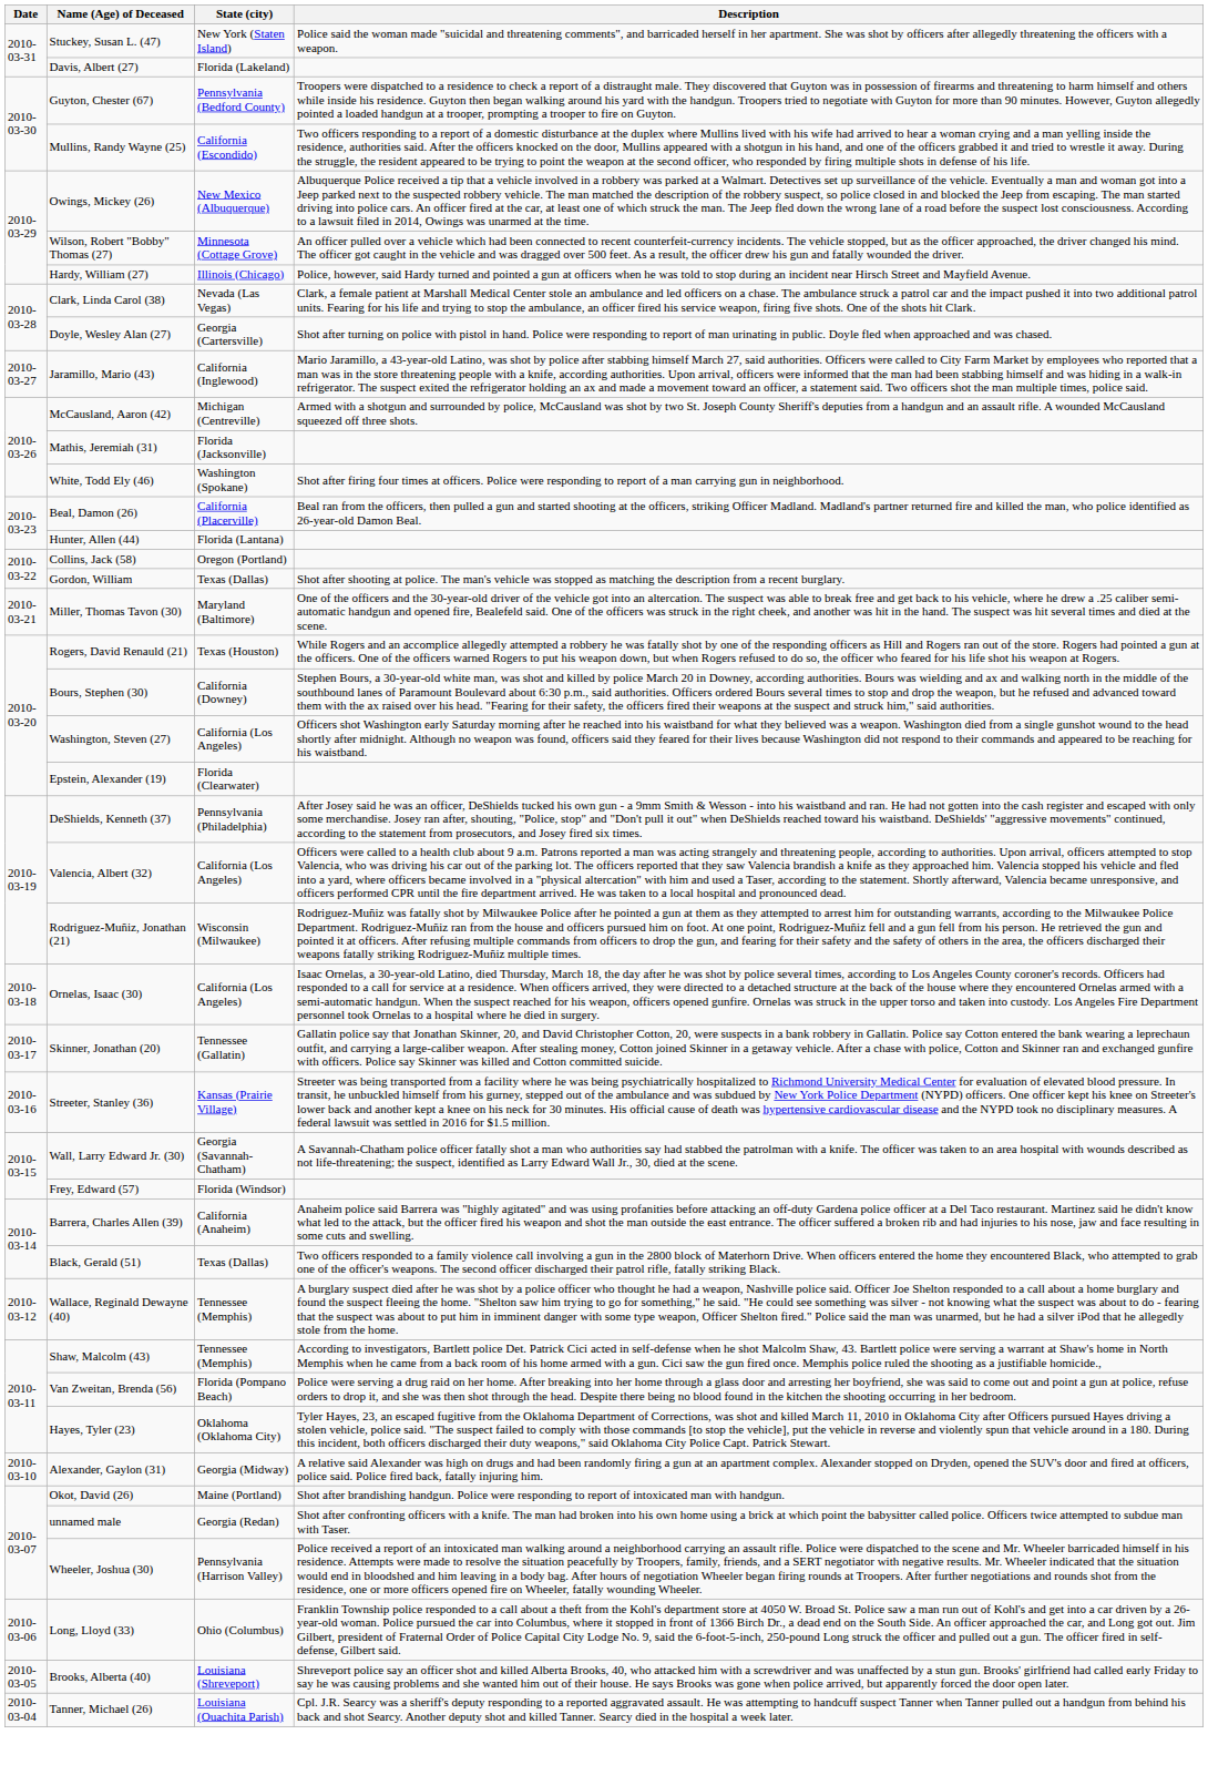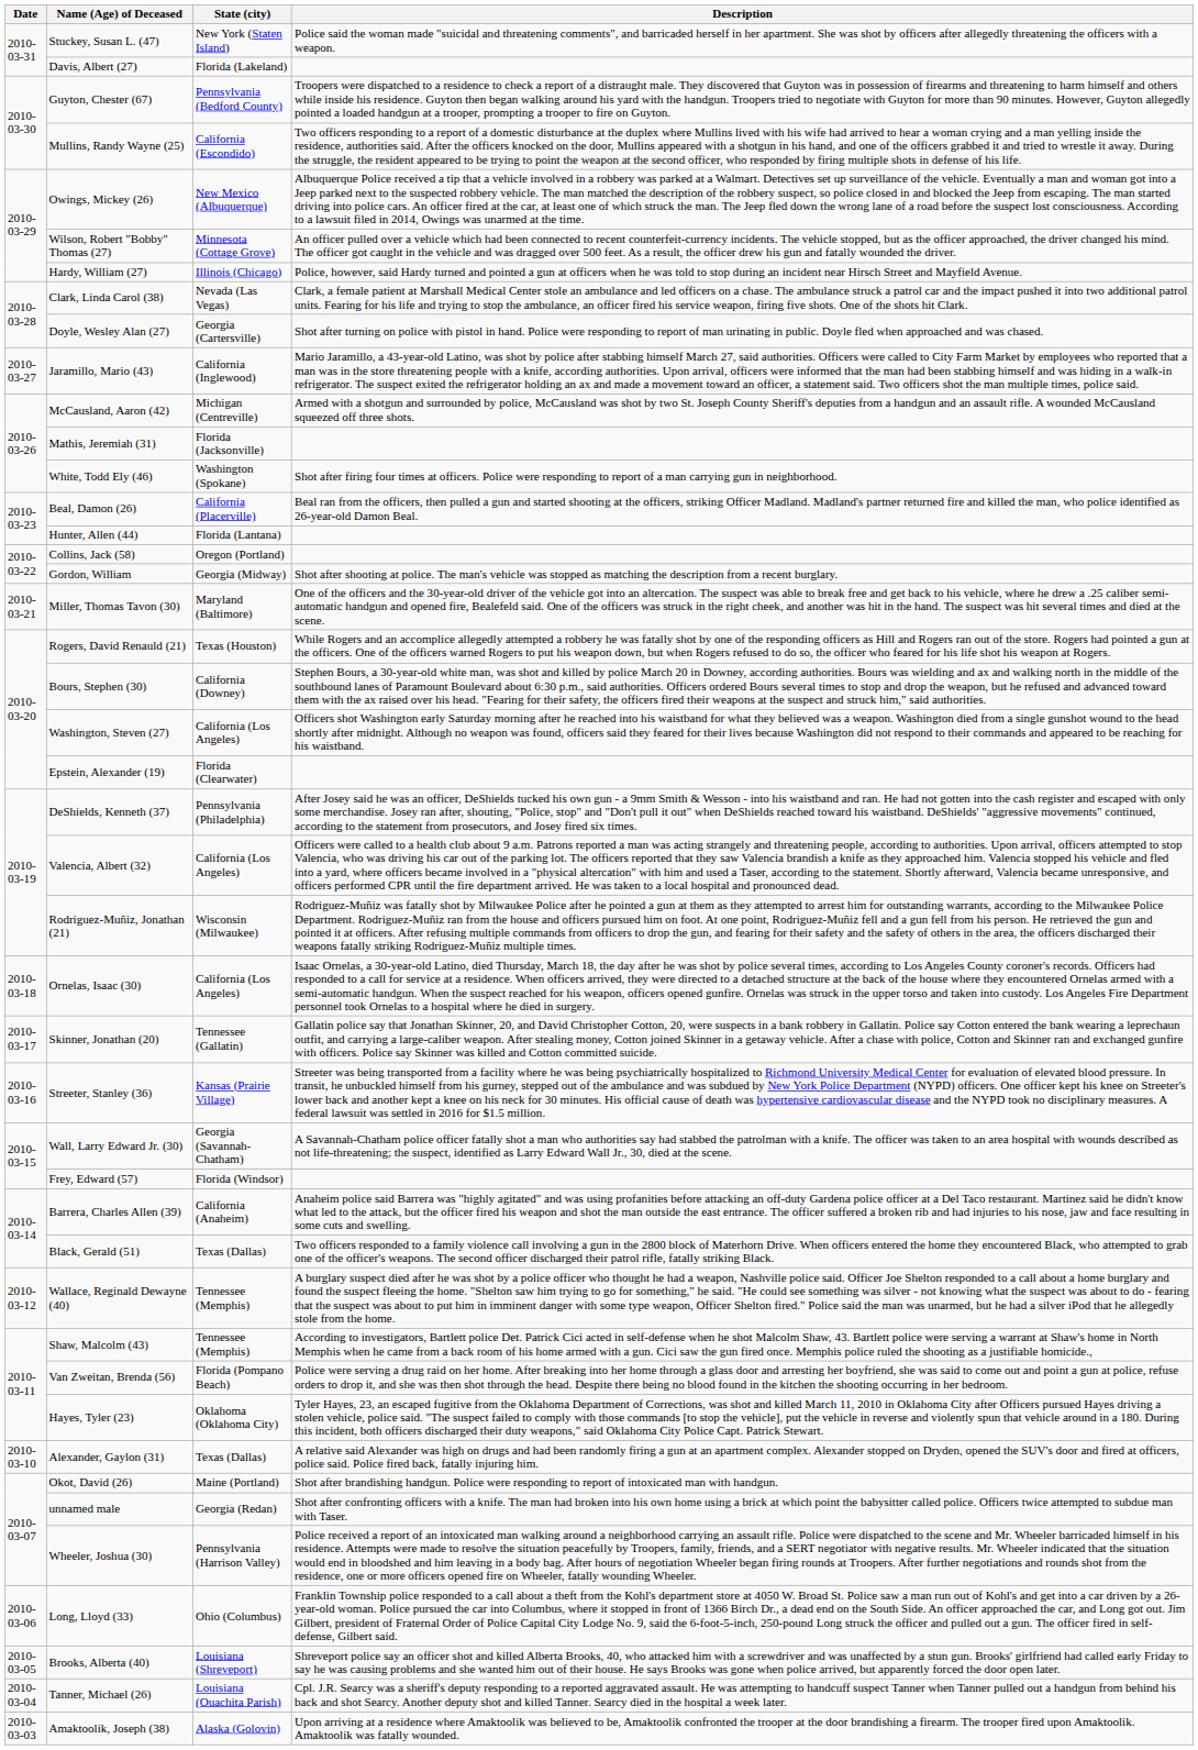Gordon, William | State (city): Texas (Dallas) -> Georgia (Midway)
Alexander, Gaylon (31) | State (city): Georgia (Midway) -> Texas (Dallas)
+ row: 2010-03-03 | Amaktoolik, Joseph (38) | Alaska (Golovin) | Upon arriving at a residence where Amaktoolik was believed to be, Amaktoolik confronted the trooper at the door brandishing a firearm. The trooper fired upon Amaktoolik. Amaktoolik was fatally wounded.
